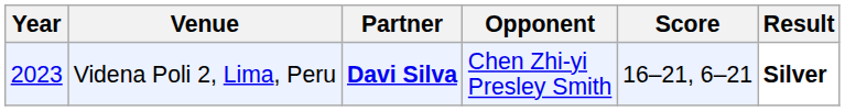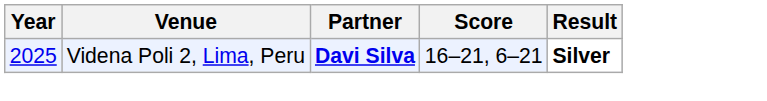- column: Opponent | Chen Zhi-yi Presley Smith
Videna Poli 2, Lima, Peru | Year: 2023 -> 2025
